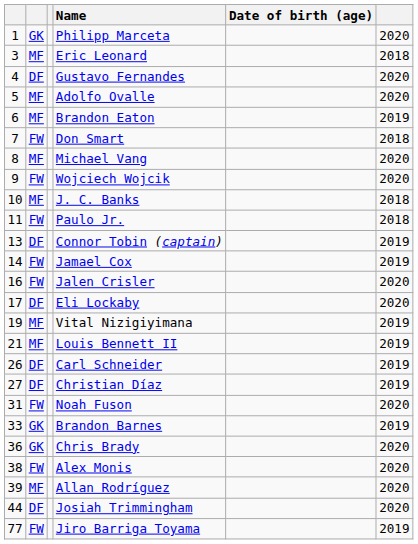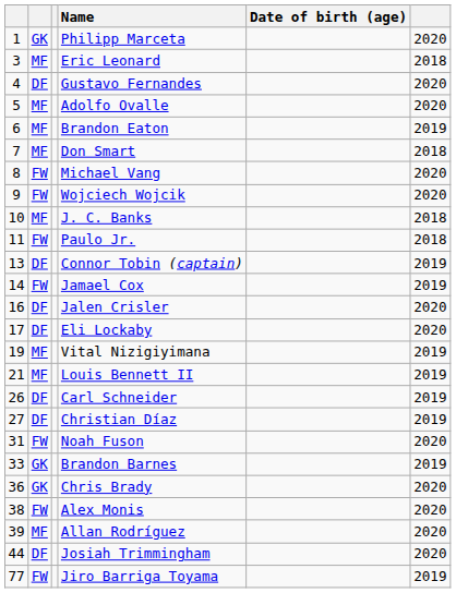Don Smart | column 2: FW -> MF
Michael Vang | column 2: MF -> FW
Jalen Crisler | column 2: FW -> DF
